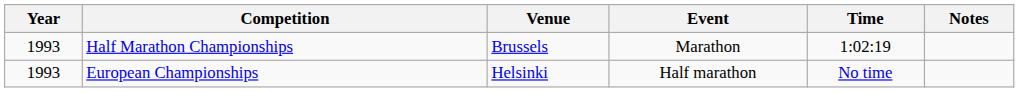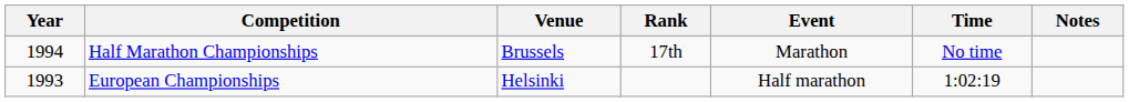+ column: Rank | 17th
Half Marathon Championships | Year: 1993 -> 1994
Half Marathon Championships | Time: 1:02:19 -> No time
European Championships | Time: No time -> 1:02:19
